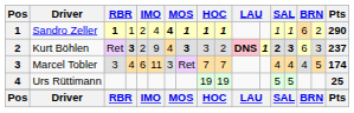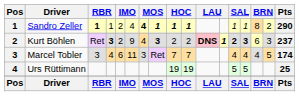Sandro Zeller | column 15: 6 -> 8
Kurt Böhlen | column 9: 3 -> 2
